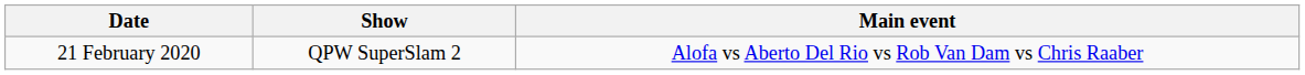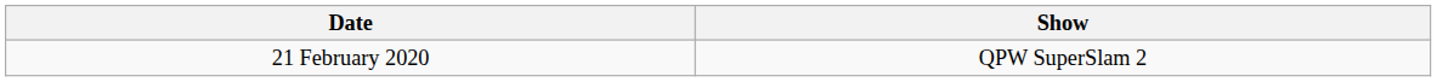- column: Main event | Alofa vs Aberto Del Rio vs Rob Van Dam vs Chris Raaber
